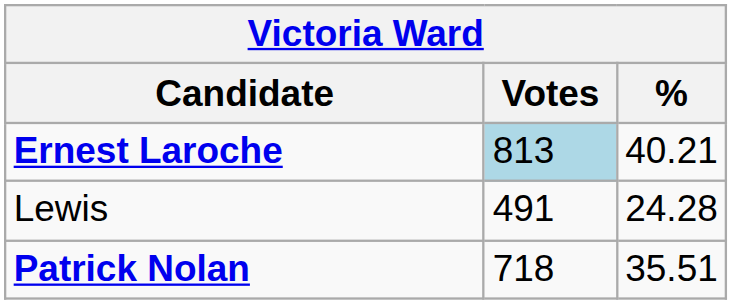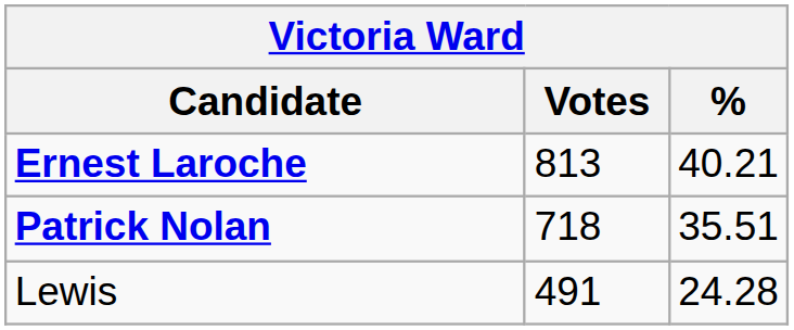Ernest Laroche | Votes: lightblue background -> no background
rows swapped: Patrick Nolan <-> Lewis
